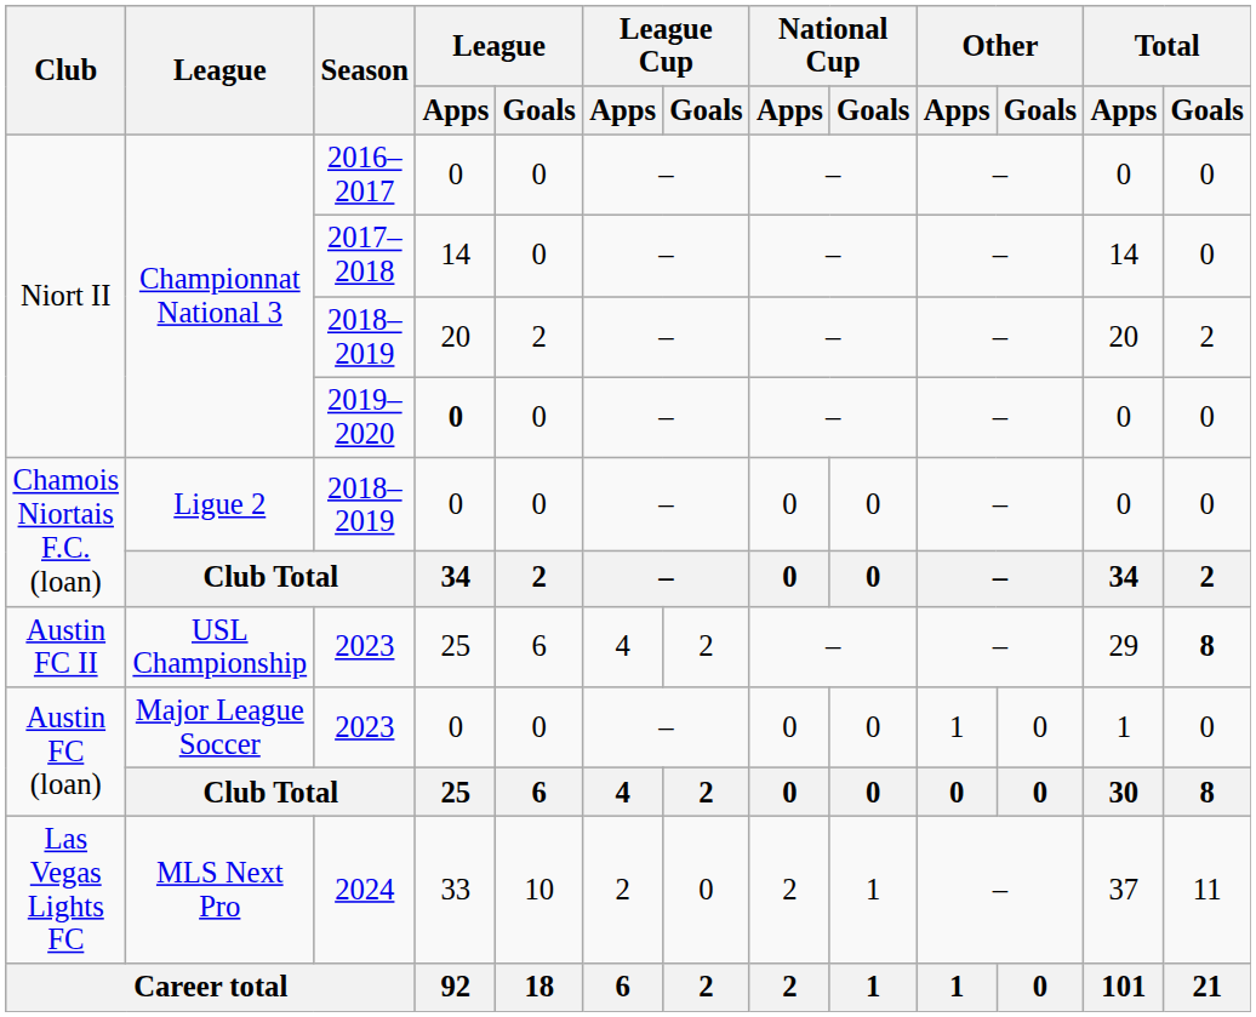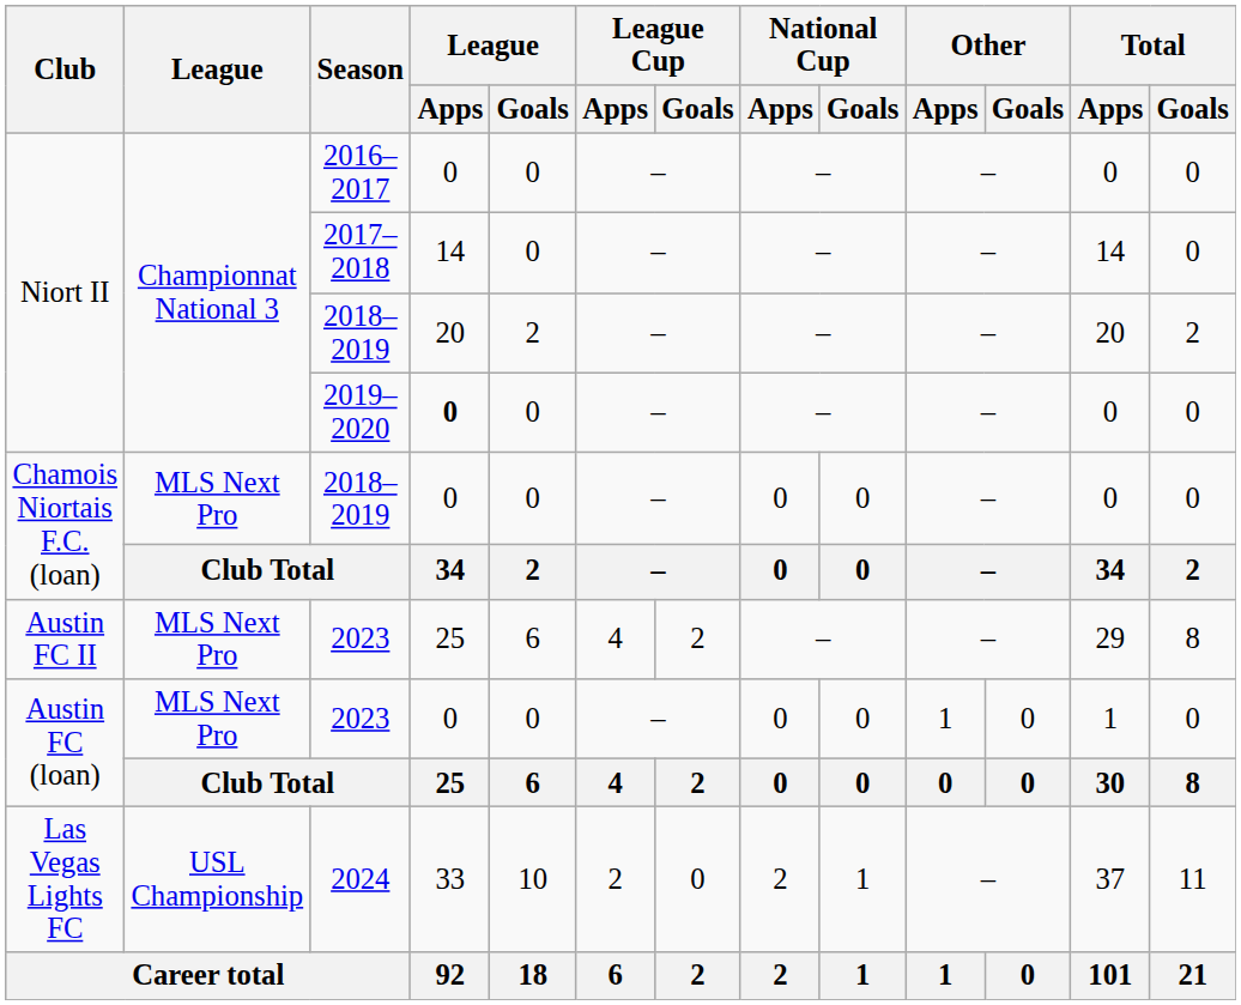Chamois Niortais F.C. (loan) / 2018–2019 | League: Ligue 2 -> MLS Next Pro
Austin FC II / 2023 | League: USL Championship -> MLS Next Pro
Austin FC II / 2023 | Total / Goals: bold -> normal
Austin FC (loan) / 2023 | League: Major League Soccer -> MLS Next Pro
2024 | League: MLS Next Pro -> USL Championship
